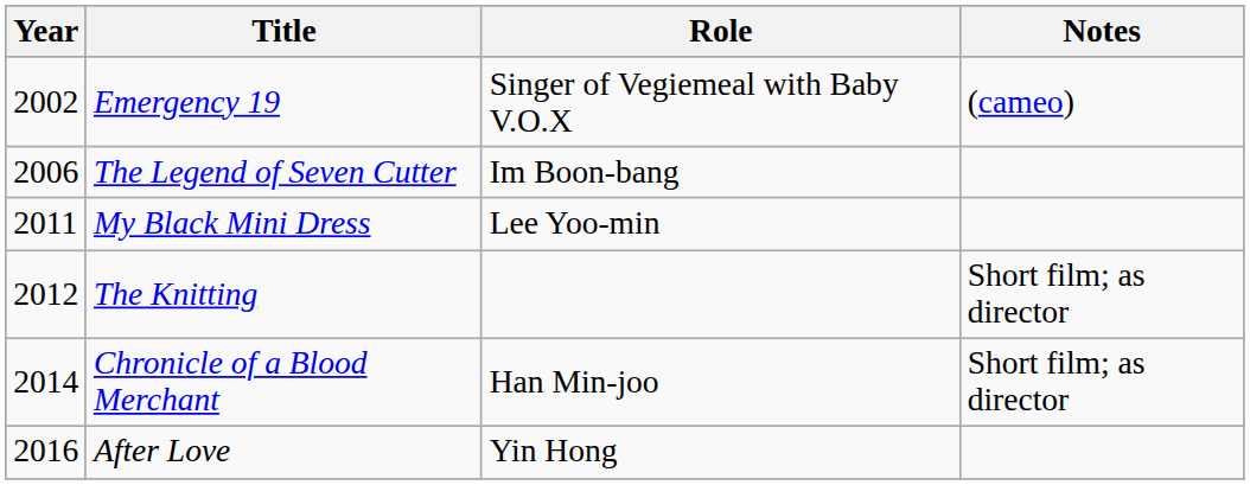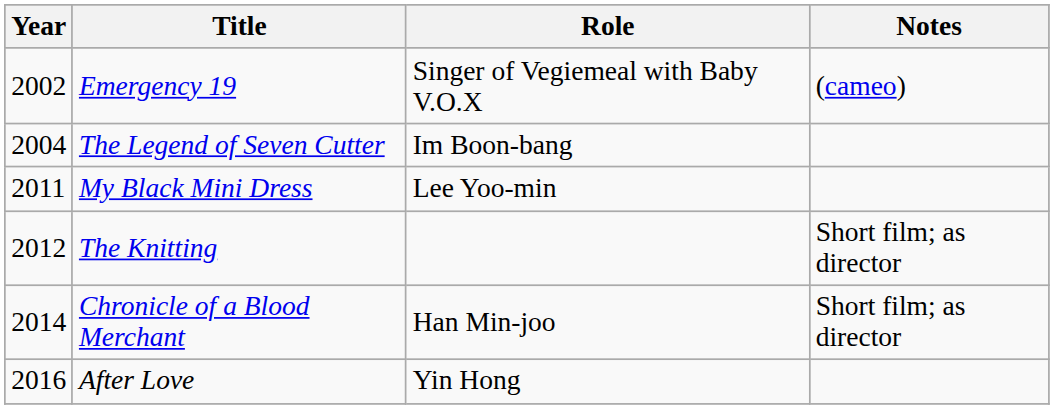The Legend of Seven Cutter | Year: 2006 -> 2004
